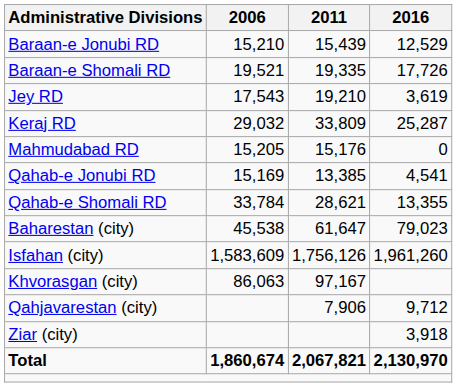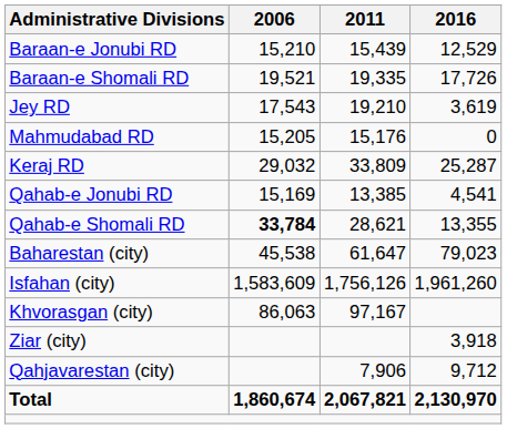rows swapped: Keraj RD <-> Mahmudabad RD
Qahab-e Shomali RD | 2006: normal -> bold
rows swapped: Qahjavarestan (city) <-> Ziar (city)
